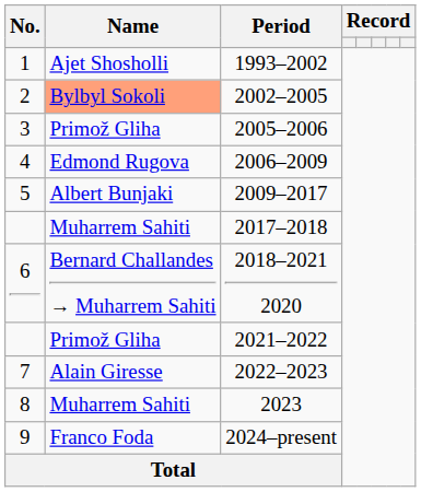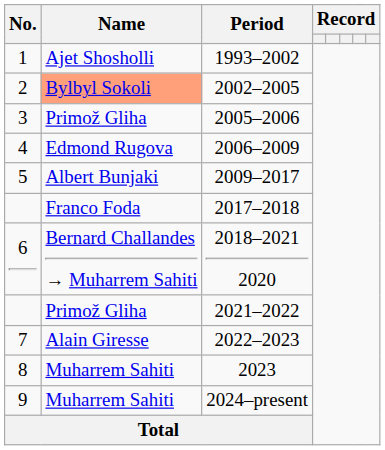2017–2018 | Name: Muharrem Sahiti -> Franco Foda
2024–present | Name: Franco Foda -> Muharrem Sahiti
